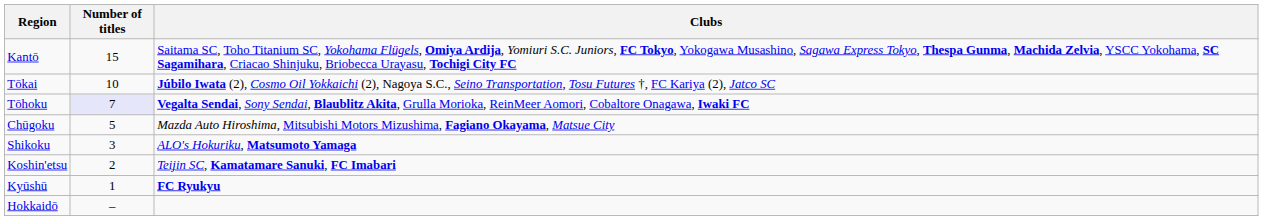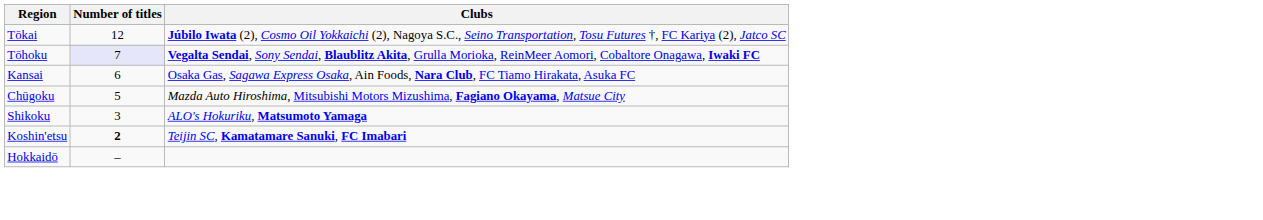- row: Kantō | 15 | Saitama SC, Toho Titanium SC, Yokohama Flügels, Omiya Ardija, Yomiuri S.C. Juniors, FC Tokyo, Yokogawa Musashino, Sagawa Express Tokyo, Thespa Gunma, Machida Zelvia, YSCC Yokohama, SC Sagamihara, Criacao Shinjuku, Briobecca Urayasu, Tochigi City FC
Tōkai | Number of titles: 10 -> 12
+ row: Kansai | 6 | Osaka Gas, Sagawa Express Osaka, Ain Foods, Nara Club, FC Tiamo Hirakata, Asuka FC
Koshin'etsu | Number of titles: normal -> bold
- row: Kyūshū | 1 | FC Ryukyu
